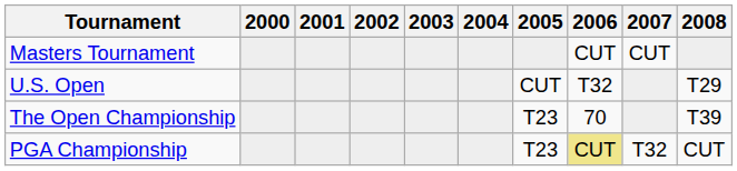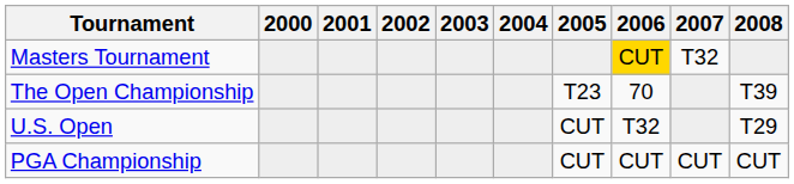Masters Tournament | 2006: no background -> gold background
Masters Tournament | 2007: CUT -> T32
rows swapped: U.S. Open <-> The Open Championship
PGA Championship | 2005: T23 -> CUT
PGA Championship | 2006: khaki background -> no background
PGA Championship | 2007: T32 -> CUT
